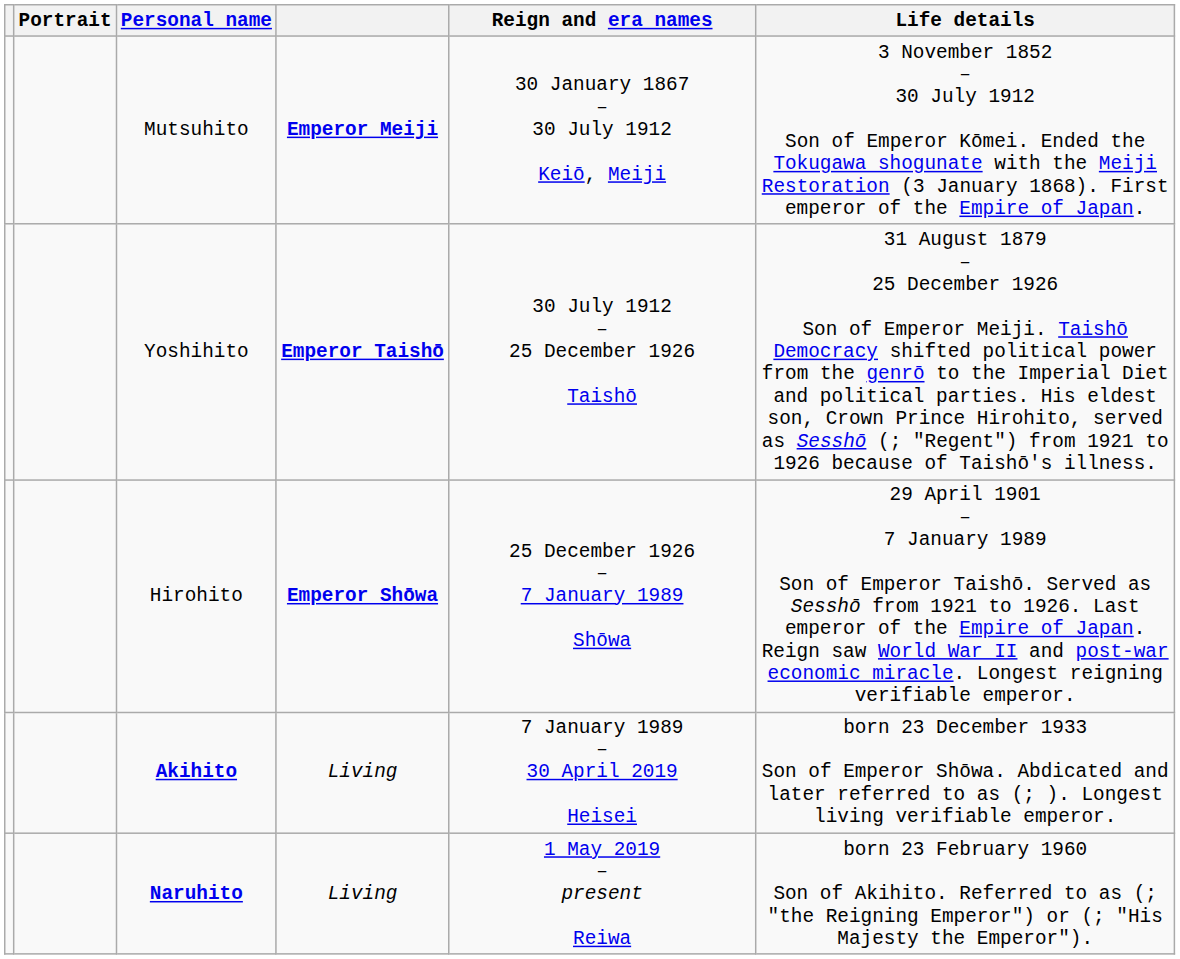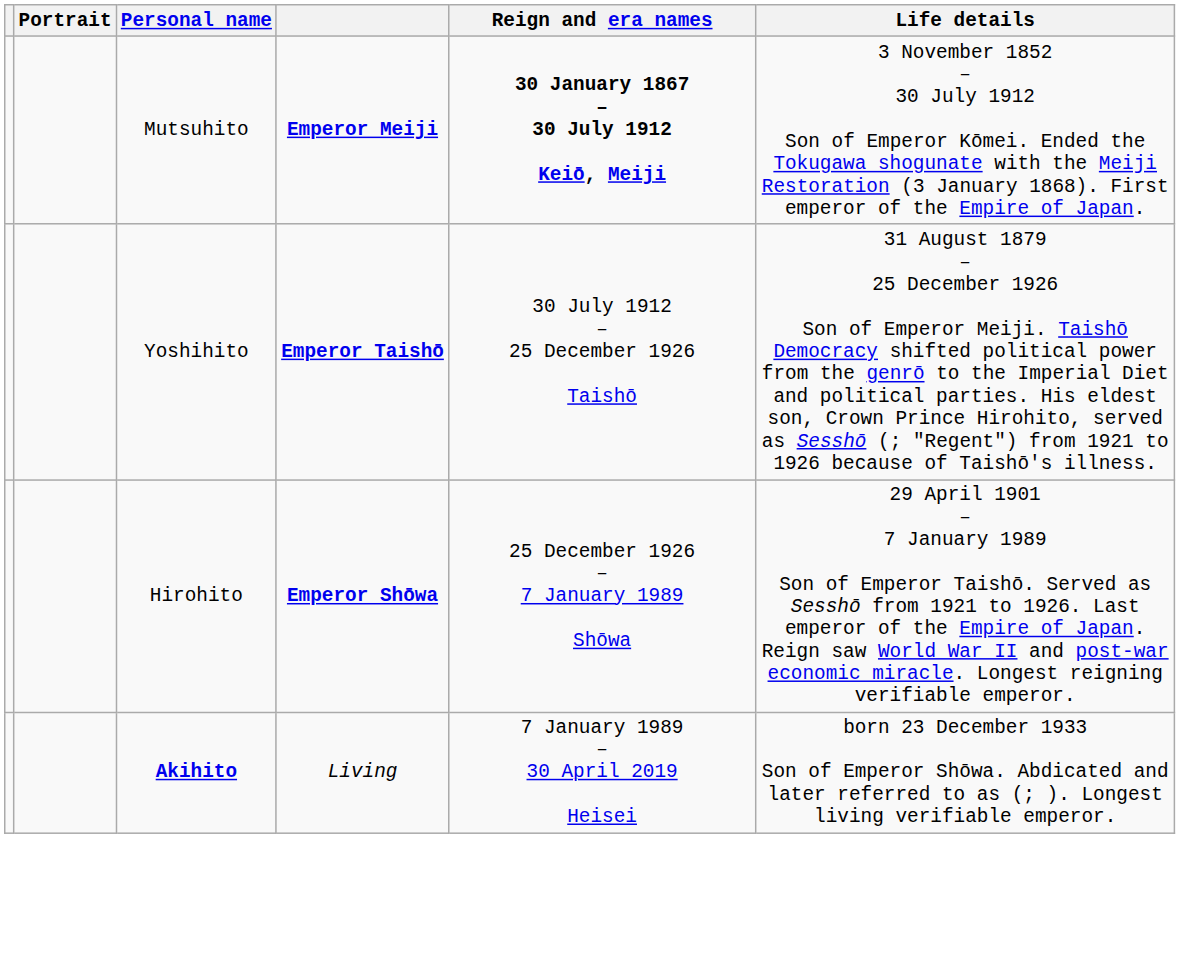Mutsuhito | Reign and era names: normal -> bold
- row: Naruhito | Living | 1 May 2019 – present Reiwa | born 23 February 1960 Son of Akihito. Referred to as (; "the Reigning Emperor") or (; "His Majesty the Emperor").
